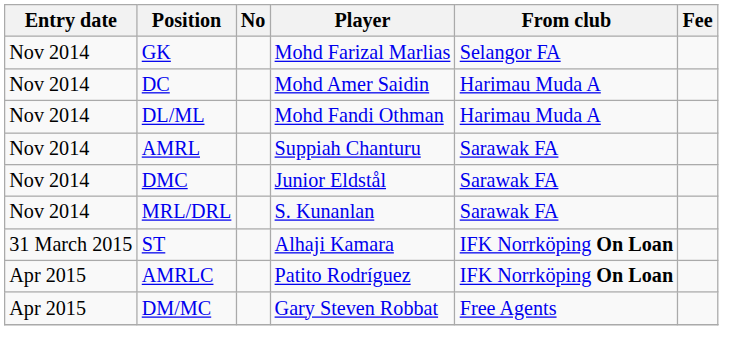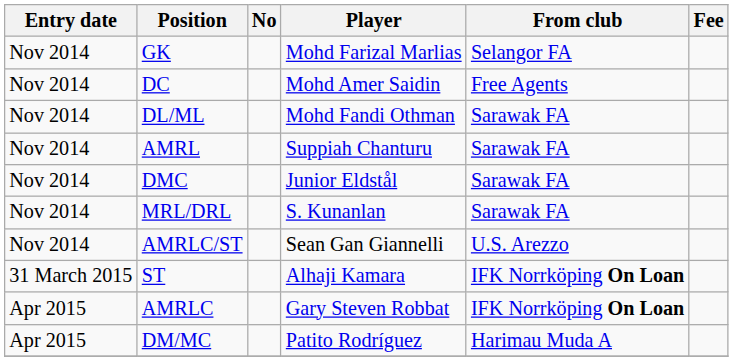DC | From club: Harimau Muda A -> Free Agents
DL/ML | From club: Harimau Muda A -> Sarawak FA
+ row: Nov 2014 | AMRLC/ST | Sean Gan Giannelli | U.S. Arezzo
AMRLC | Player: Patito Rodríguez -> Gary Steven Robbat
DM/MC | Player: Gary Steven Robbat -> Patito Rodríguez
DM/MC | From club: Free Agents -> Harimau Muda A
